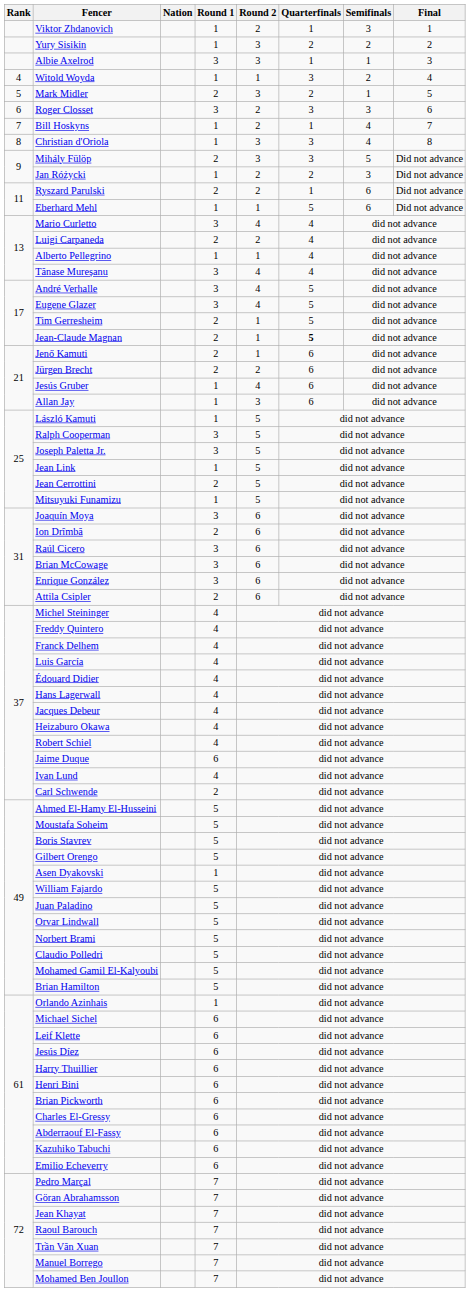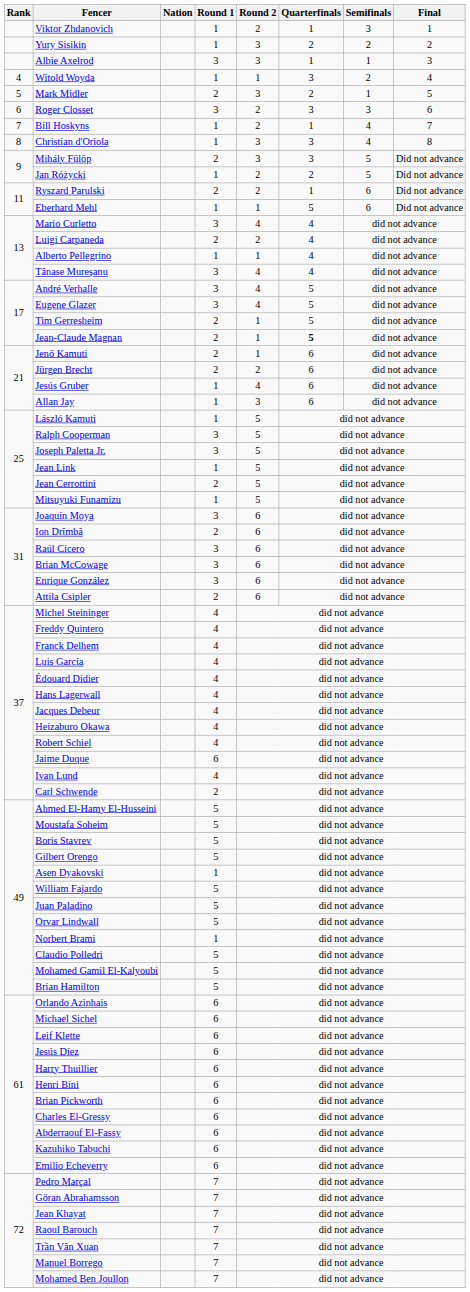Jan Różycki | Semifinals: 3 -> 5
Norbert Brami | Round 1: 5 -> 1
Orlando Azinhais | Round 1: 1 -> 6
